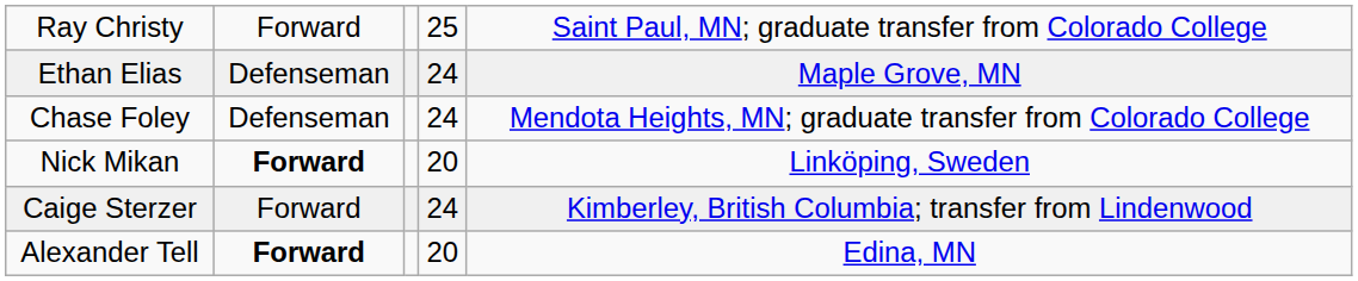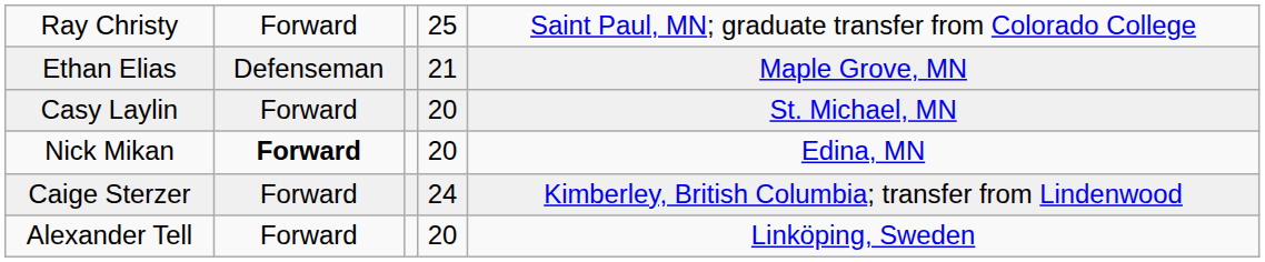Ethan Elias | column 4: 24 -> 21
- row: Chase Foley | Defenseman | 24 | Mendota Heights, MN; graduate transfer from Colorado College
+ row: Casy Laylin | Forward | 20 | St. Michael, MN
Nick Mikan | column 5: Linköping, Sweden -> Edina, MN
Alexander Tell | column 2: bold -> normal
Alexander Tell | column 5: Edina, MN -> Linköping, Sweden
